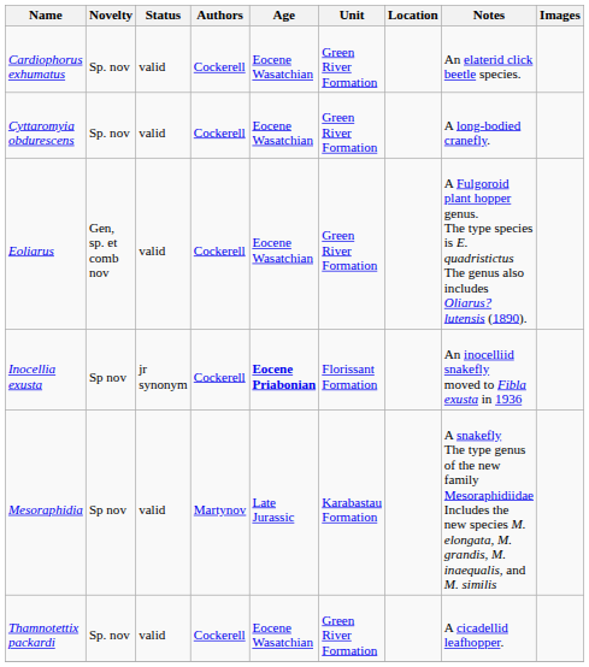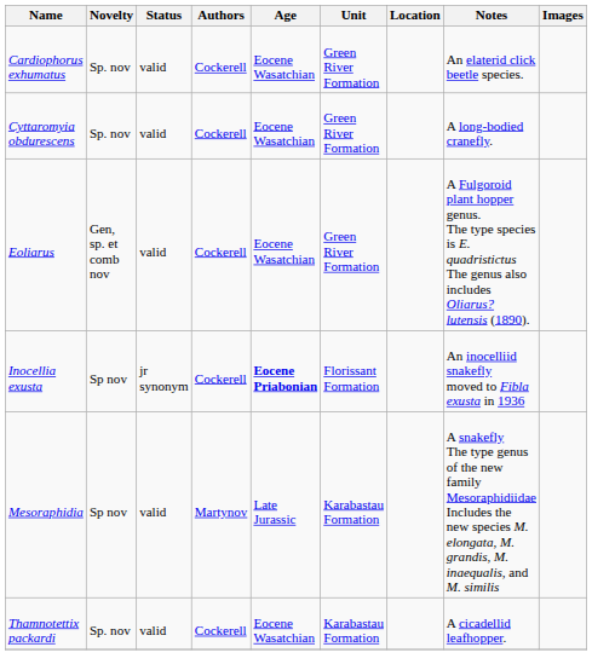Thamnotettix packardi | Unit: Green River Formation -> Karabastau Formation
